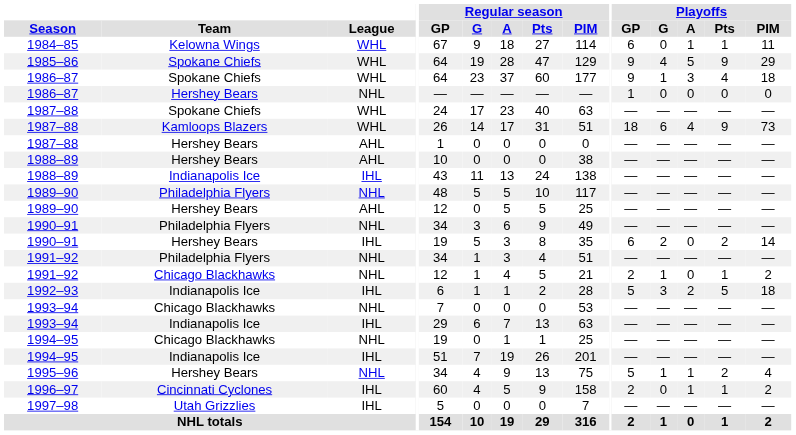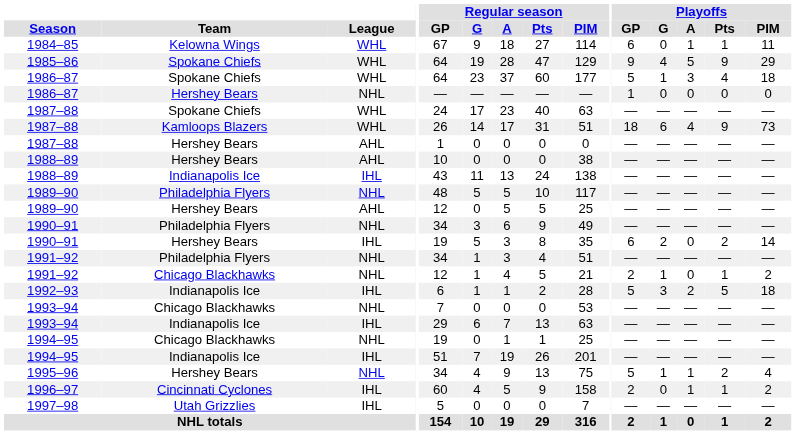1986–87 / Spokane Chiefs | Playoffs / GP: 9 -> 5
